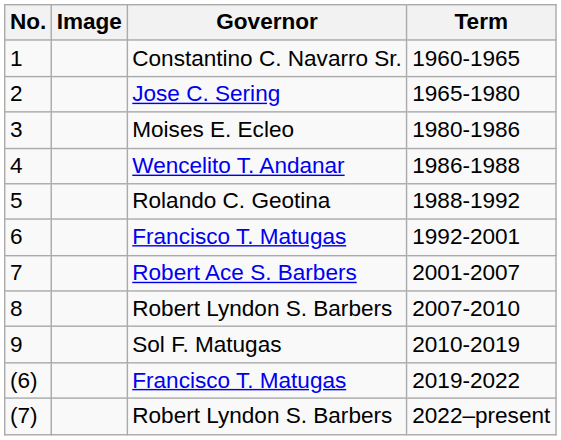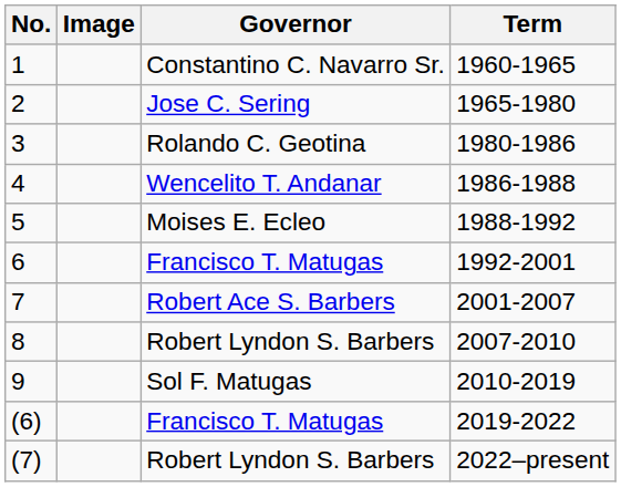3 | Governor: Moises E. Ecleo -> Rolando C. Geotina
5 | Governor: Rolando C. Geotina -> Moises E. Ecleo
